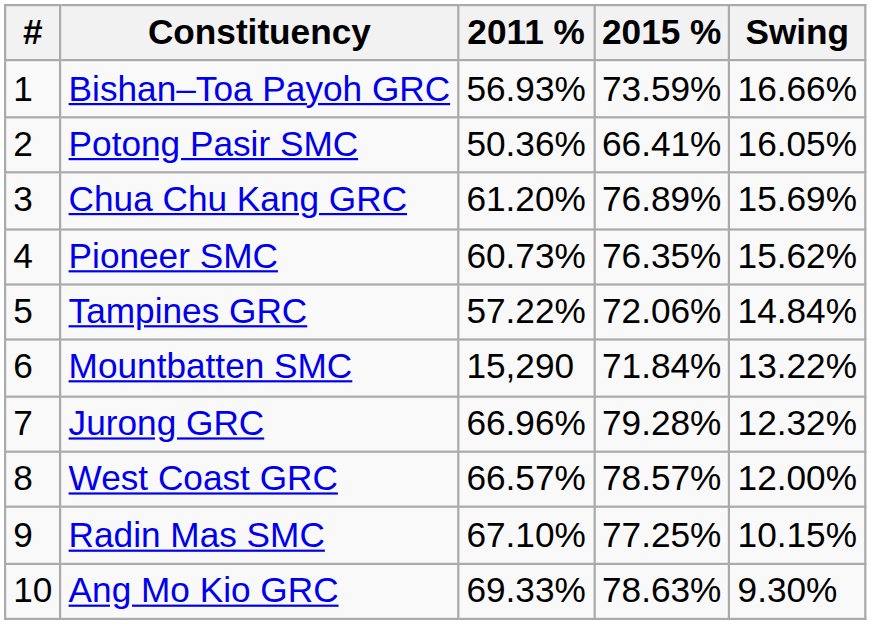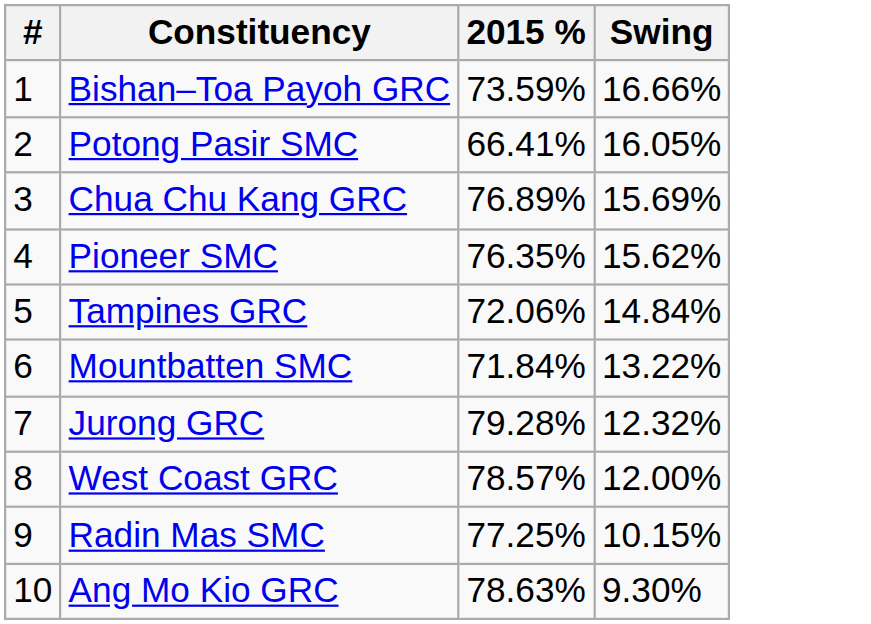- column: 2011 % | 56.93% | 50.36% | 61.20% | 60.73% | 57.22% | 15,290 | 66.96% | 66.57% | 67.10% | 69.33%
